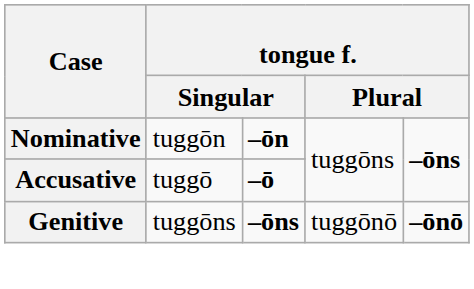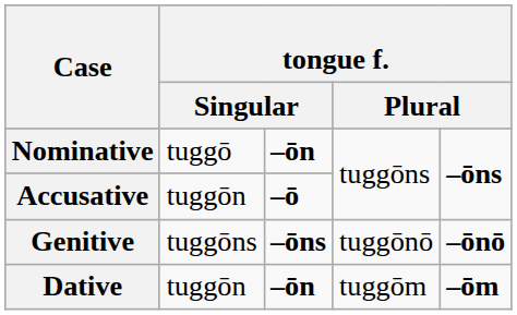Nominative | column 2: tuggōn -> tuggō
Accusative | column 2: tuggō -> tuggōn
+ row: Dative | tuggōn | –ōn | tuggōm | –ōm
